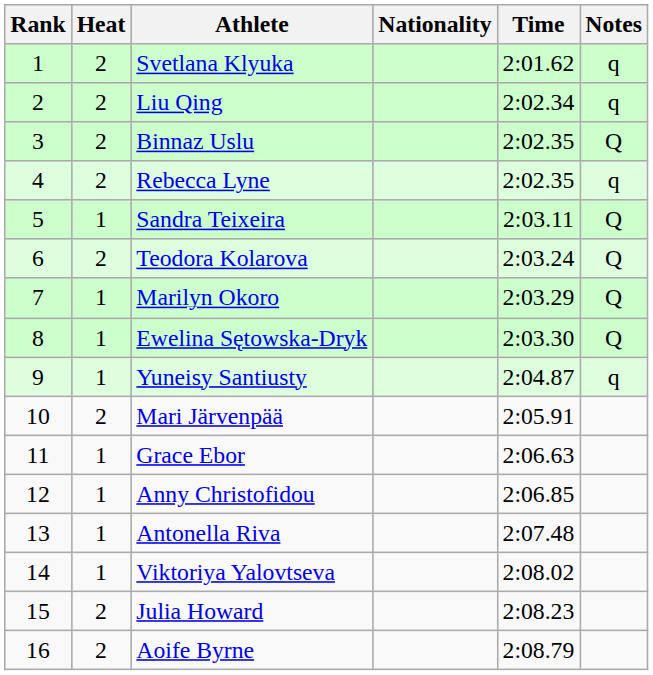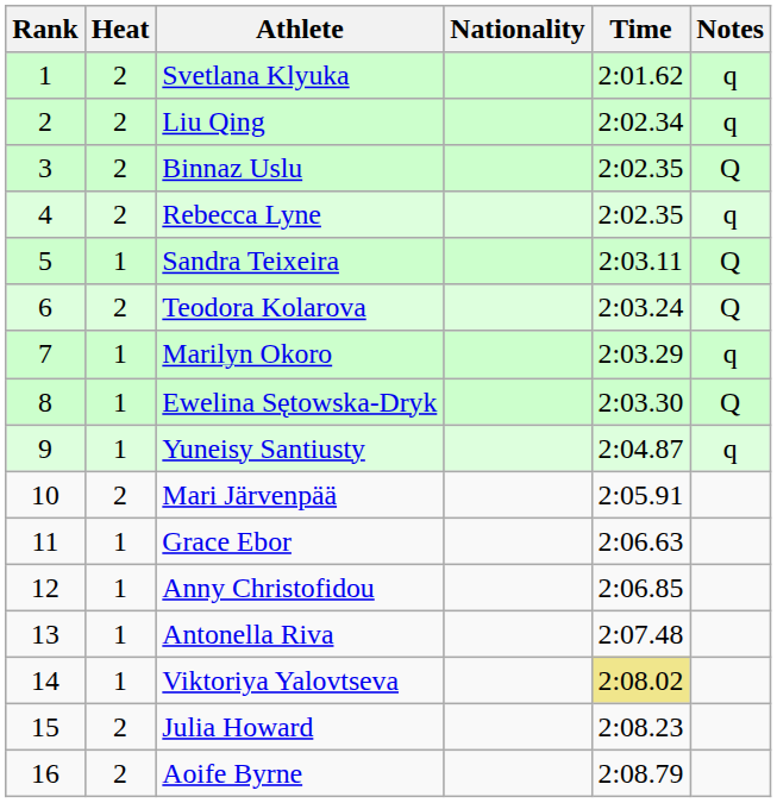Marilyn Okoro | Notes: Q -> q
Viktoriya Yalovtseva | Time: no background -> khaki background
